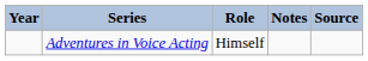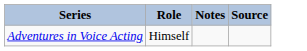- column: Year
